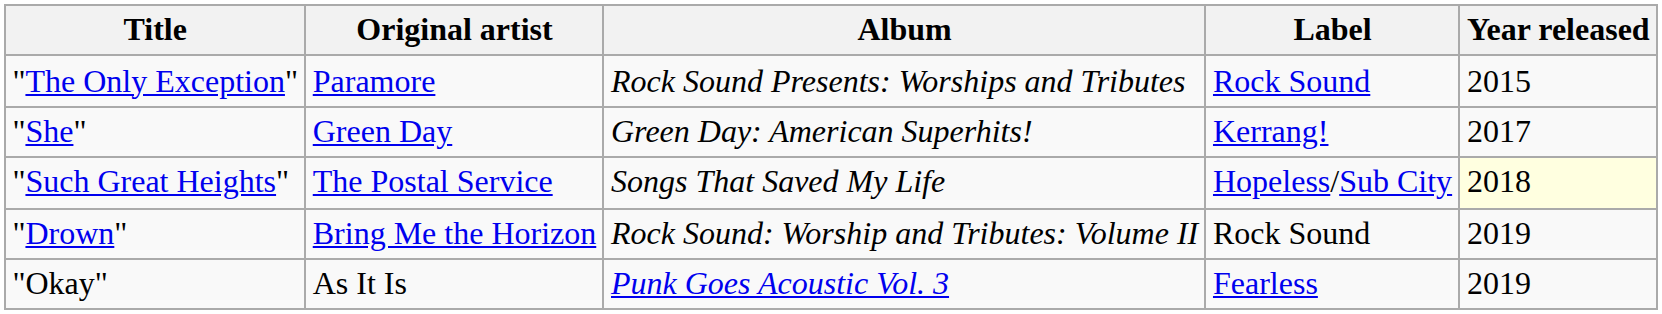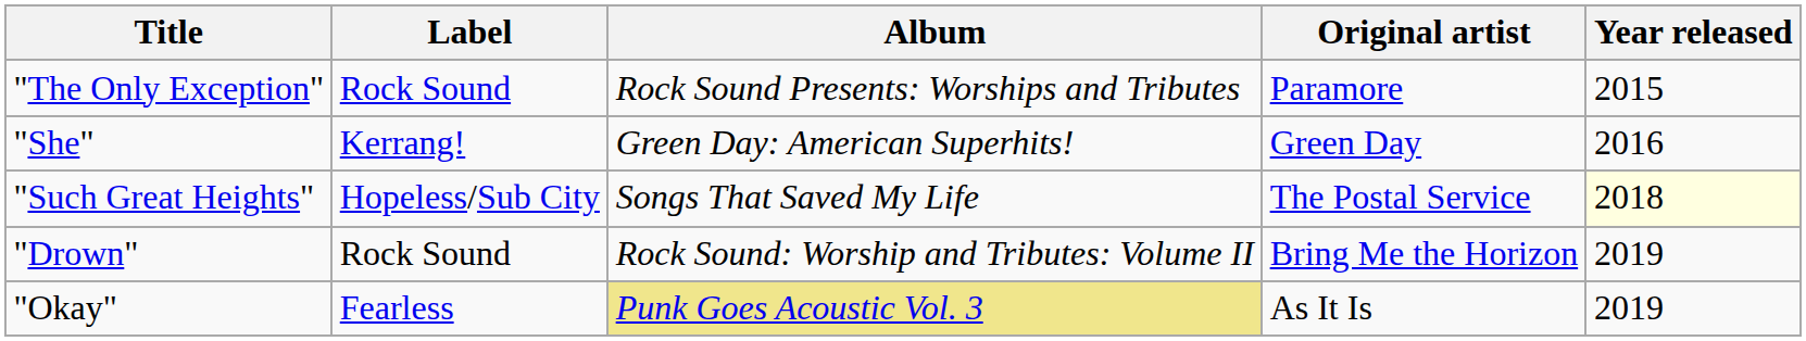columns swapped: Original artist <-> Label
"She" | Year released: 2017 -> 2016
"Okay" | Album: no background -> khaki background
